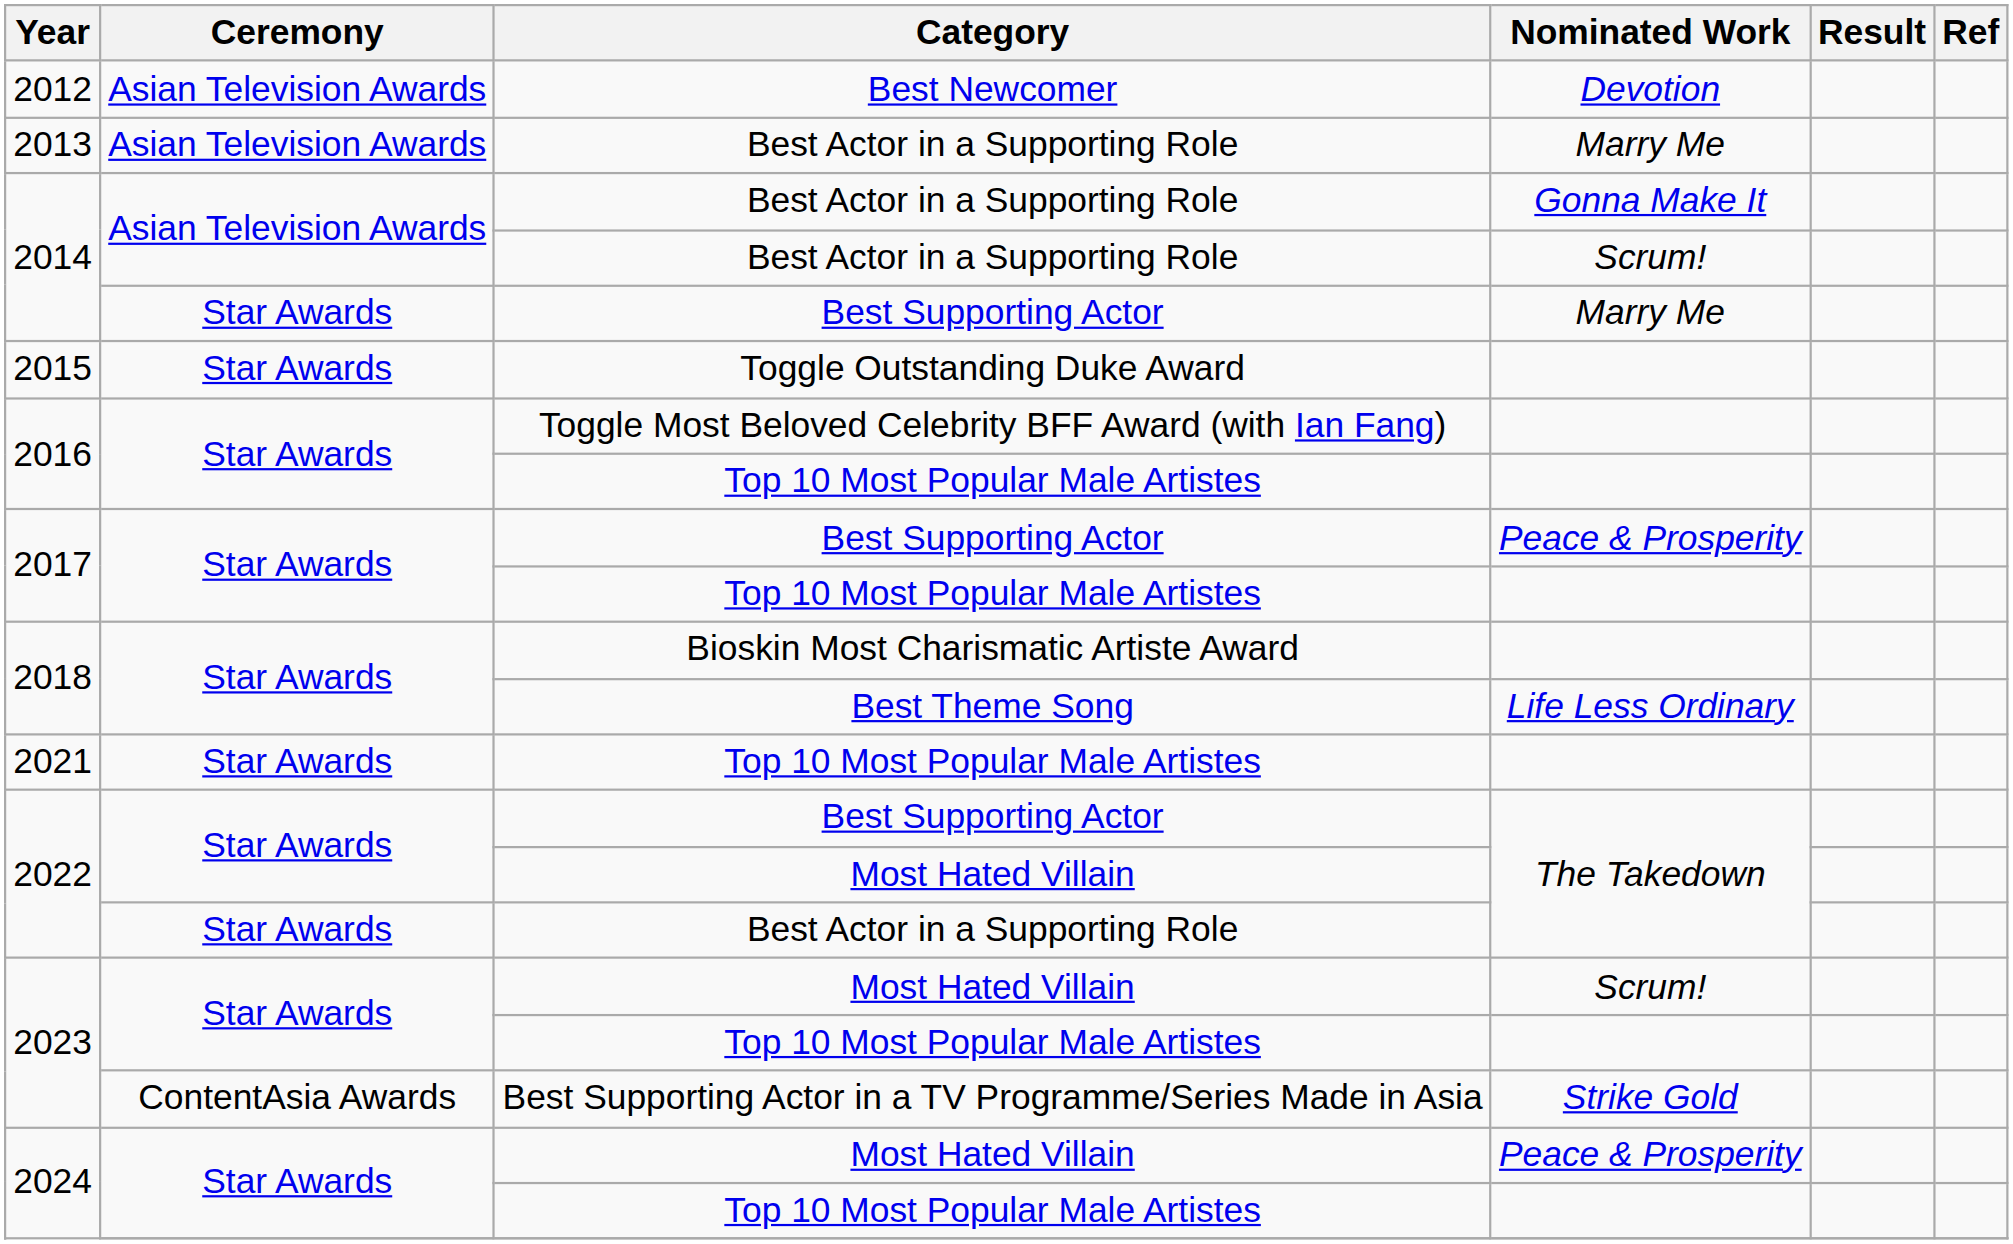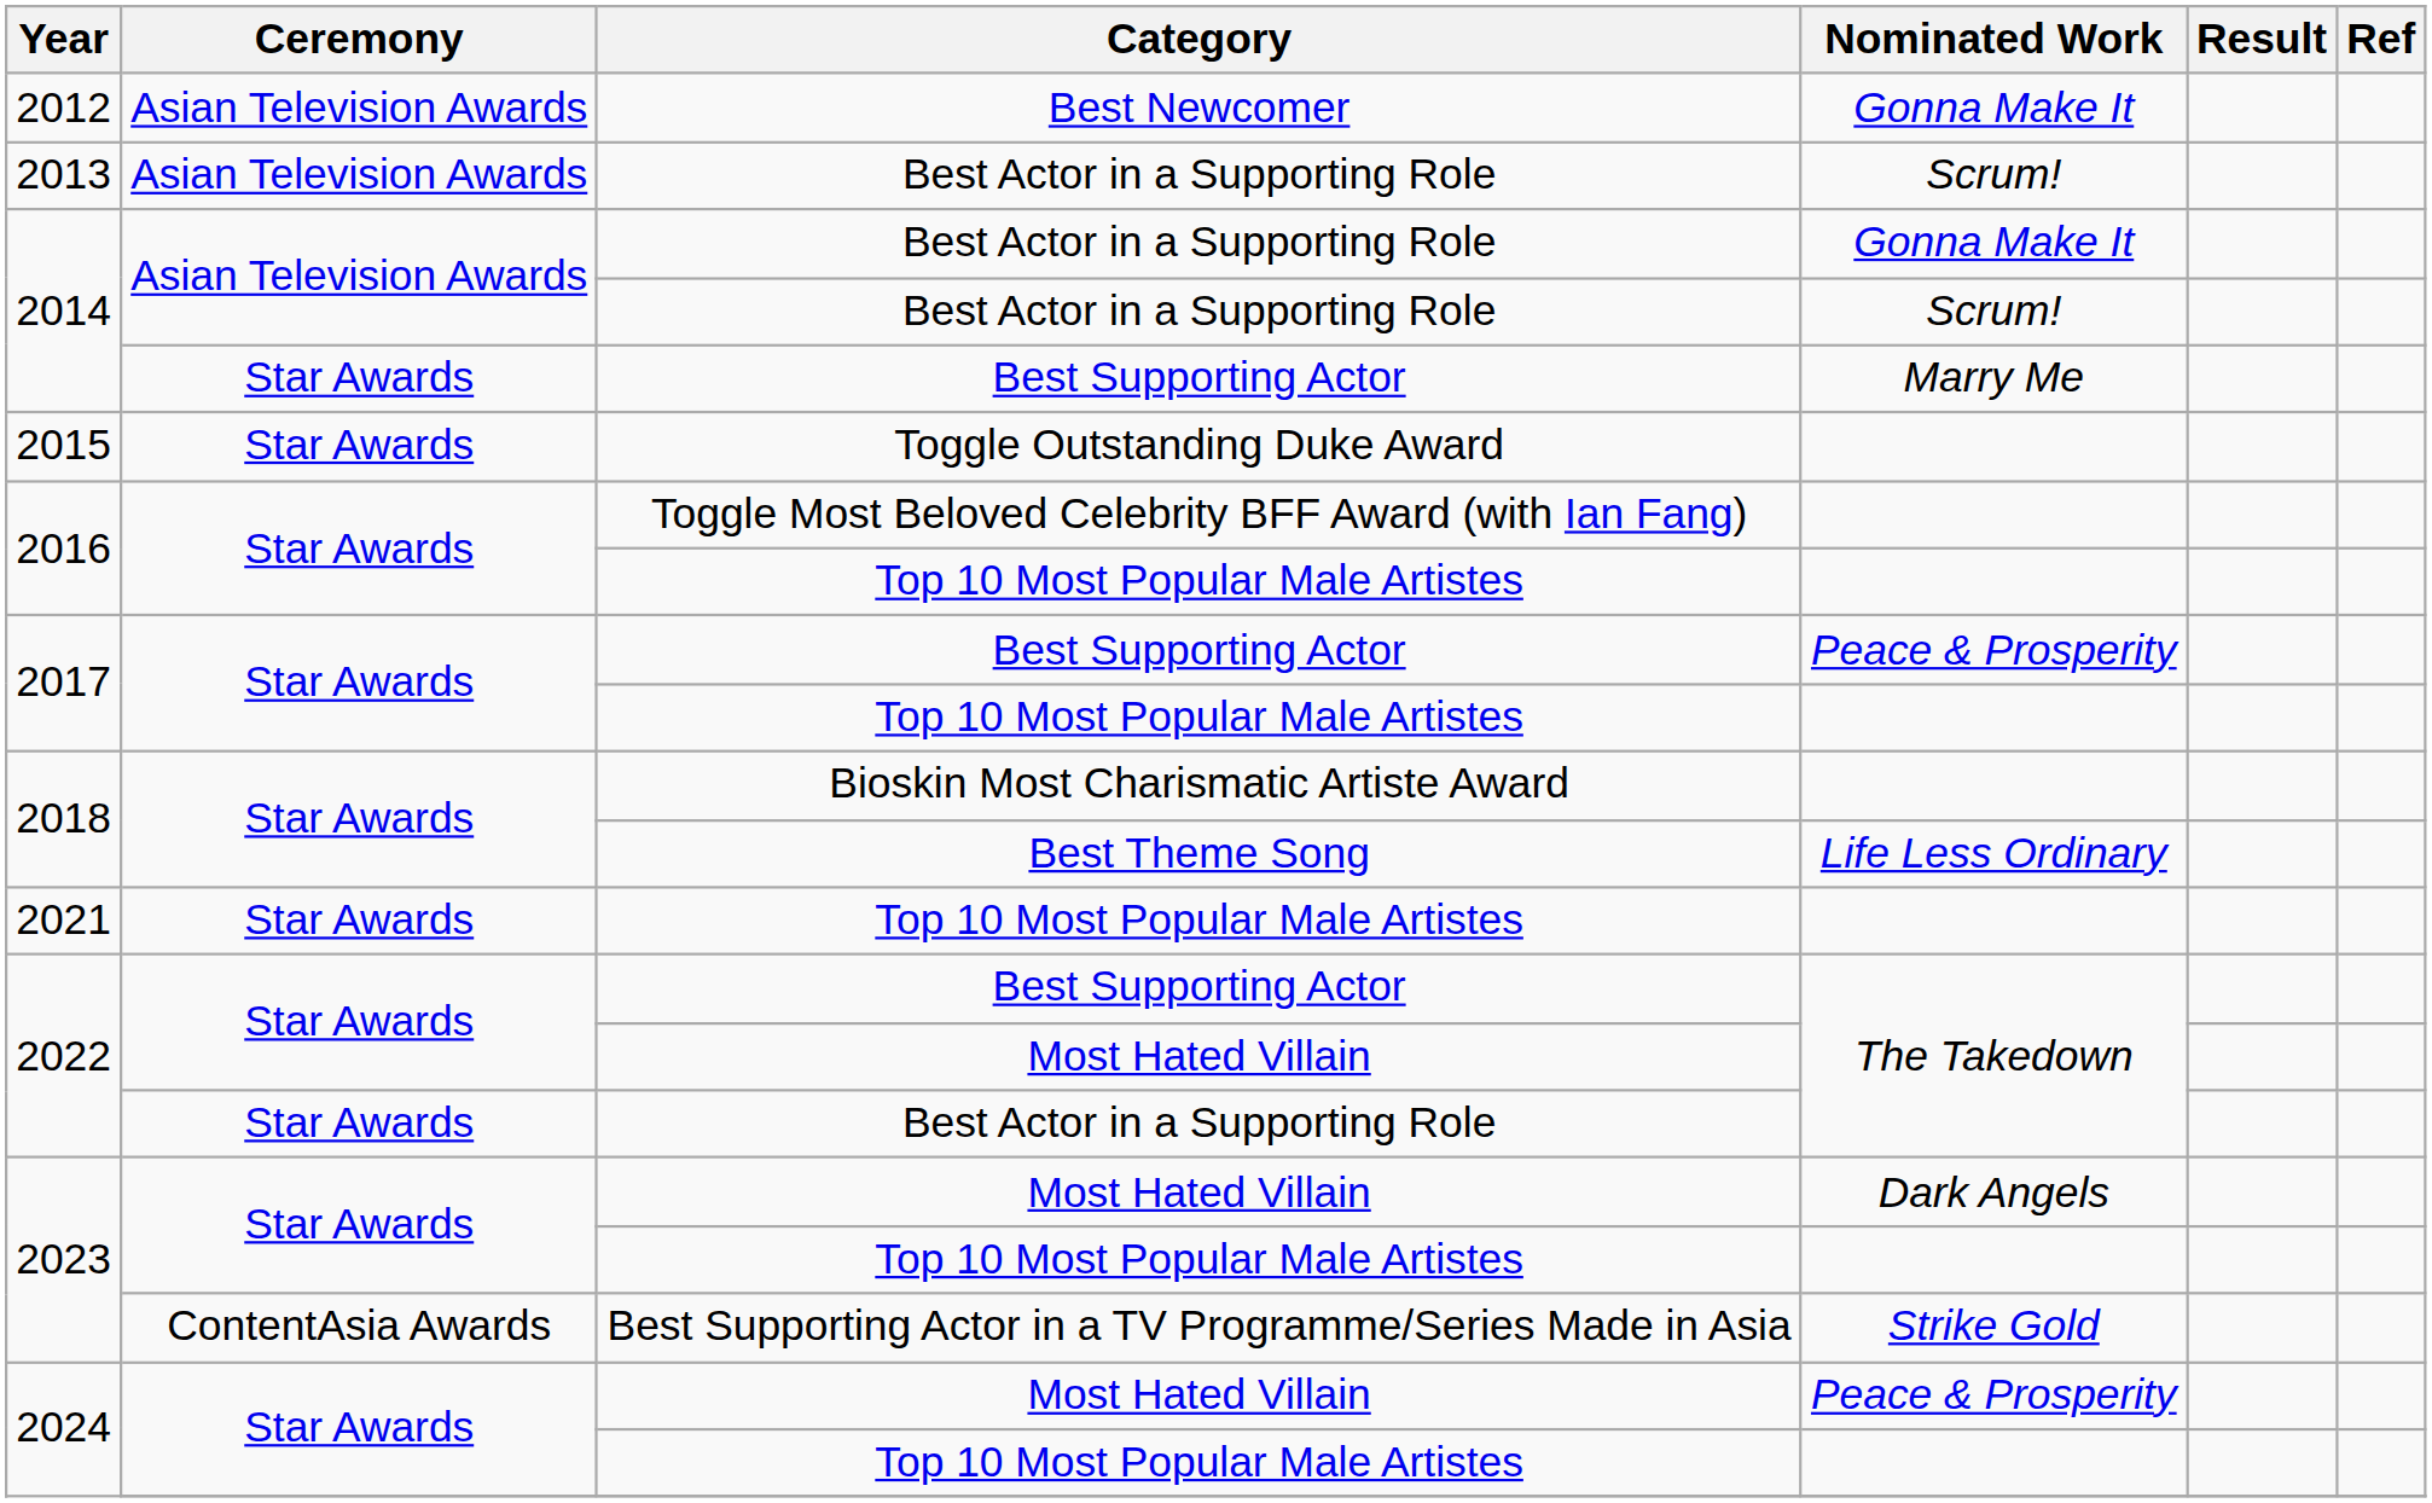2012 | Nominated Work: Devotion -> Gonna Make It
2013 | Nominated Work: Marry Me -> Scrum!
2023 / Most Hated Villain | Nominated Work: Scrum! -> Dark Angels
